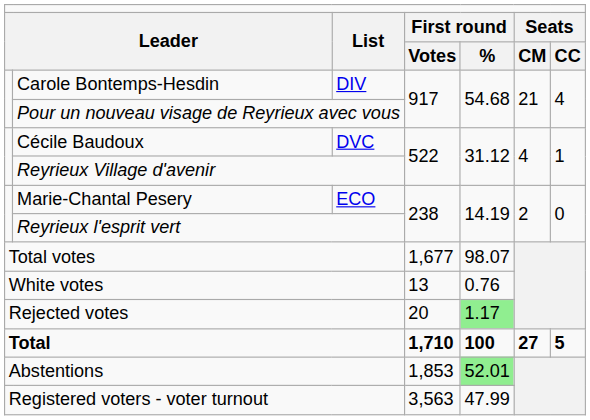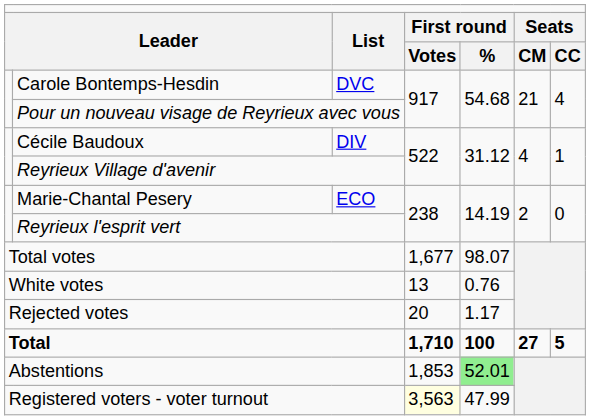Carole Bontemps-Hesdin | column 3: DIV -> DVC
Cécile Baudoux | column 3: DVC -> DIV
Rejected votes | column 5: lightgreen background -> no background
Registered voters - voter turnout | column 4: no background -> lightyellow background
